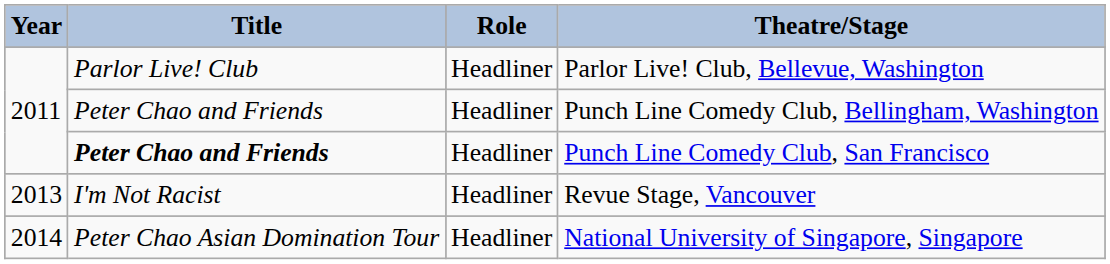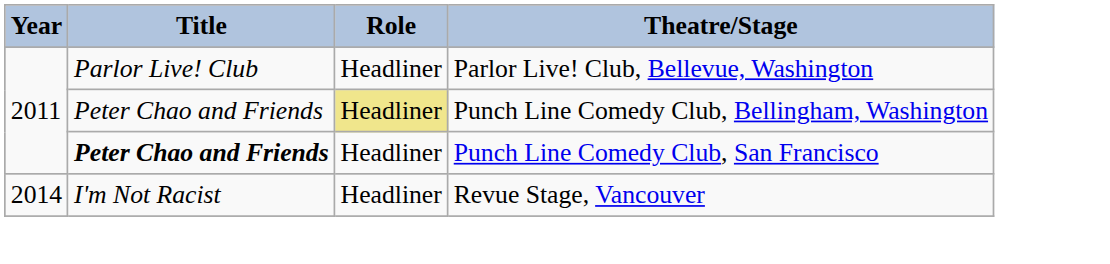Punch Line Comedy Club, Bellingham, Washington | Role: no background -> khaki background
Revue Stage, Vancouver | Year: 2013 -> 2014
- row: 2014 | Peter Chao Asian Domination Tour | Headliner | National University of Singapore, Singapore
